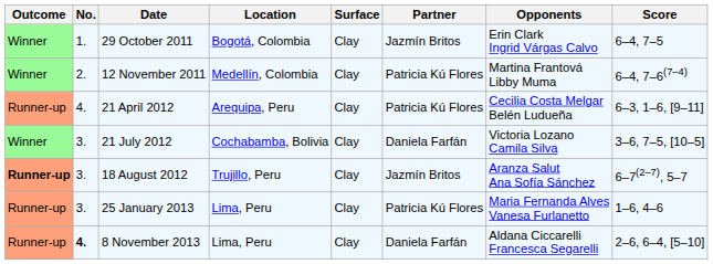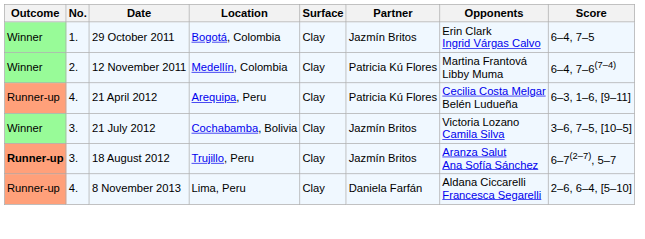21 July 2012 | Partner: Daniela Farfán -> Jazmín Britos
- row: Runner-up | 3. | 25 January 2013 | Lima, Peru | Clay | Patricia Kú Flores | Maria Fernanda Alves Vanesa Furlanetto | 1–6, 4–6
8 November 2013 | No.: bold -> normal
